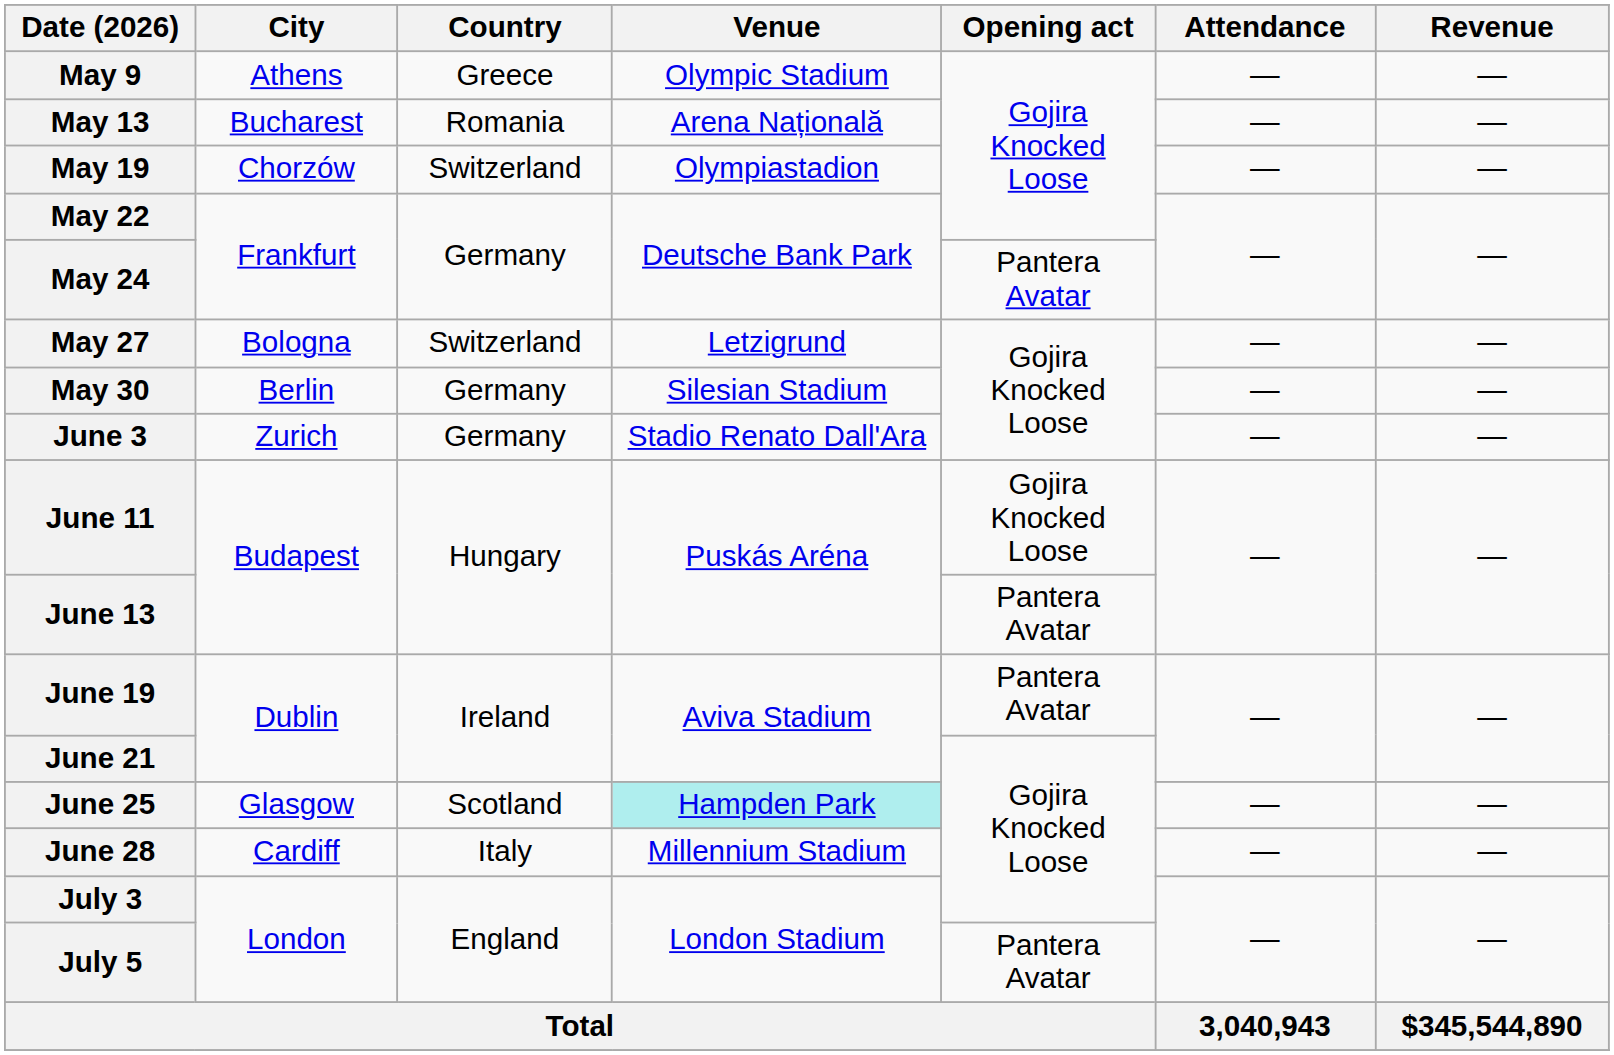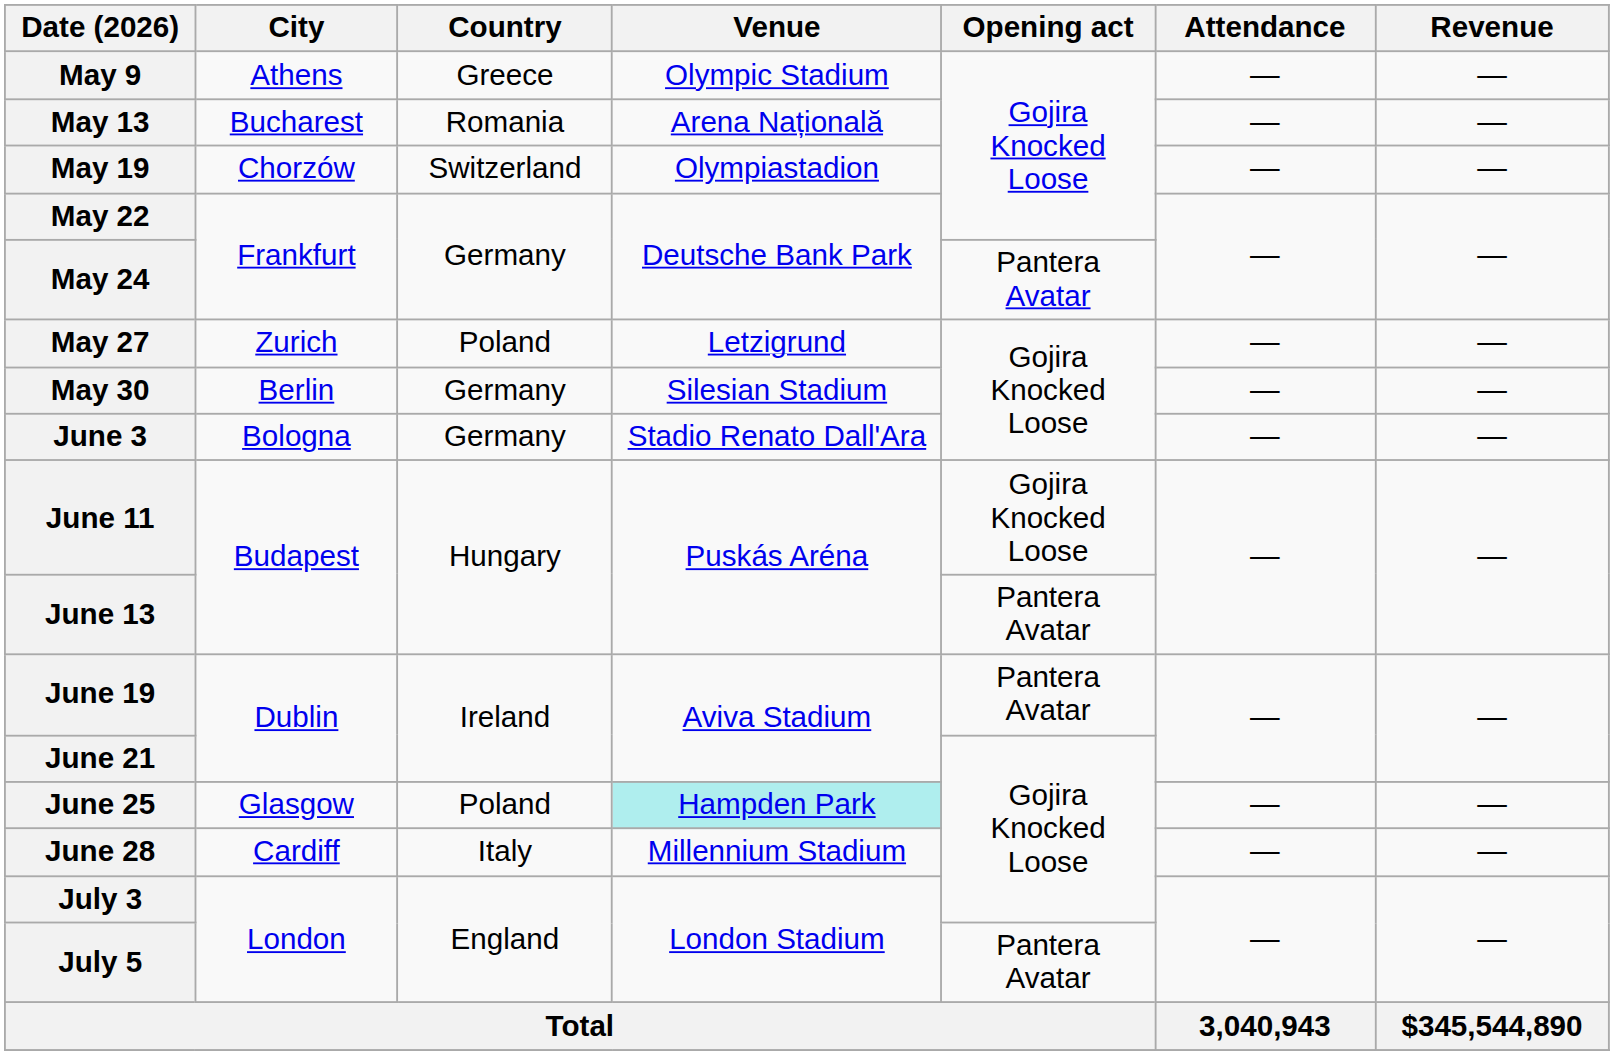May 27 | City: Bologna -> Zurich
May 27 | Country: Switzerland -> Poland
June 3 | City: Zurich -> Bologna
June 25 | Country: Scotland -> Poland
